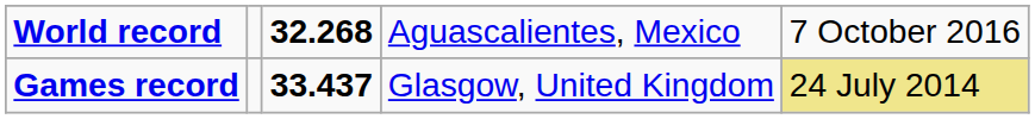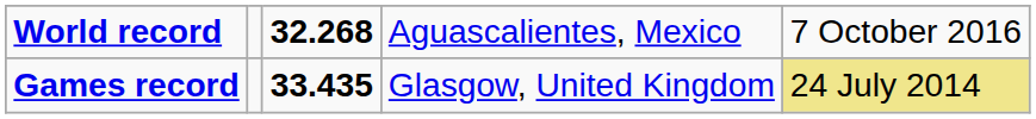Games record | column 3: 33.437 -> 33.435
